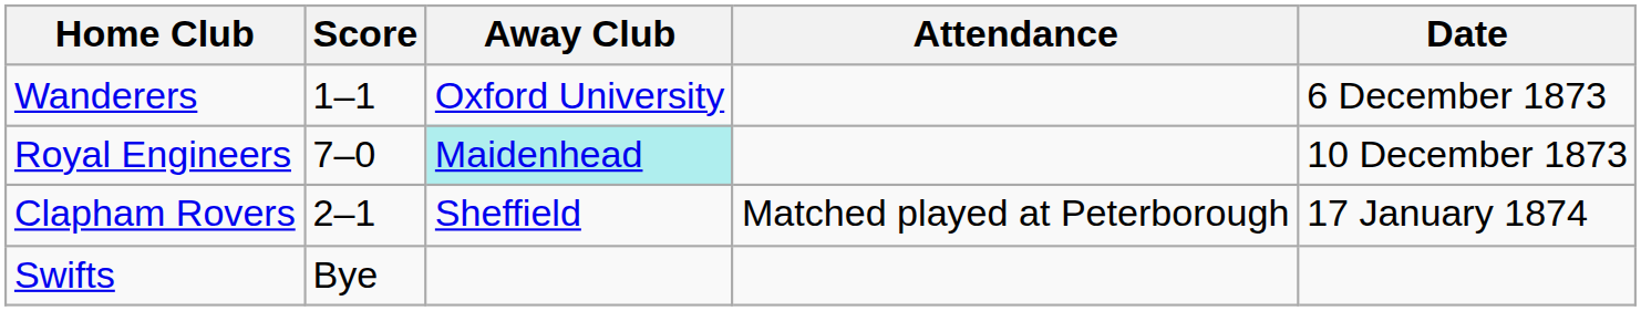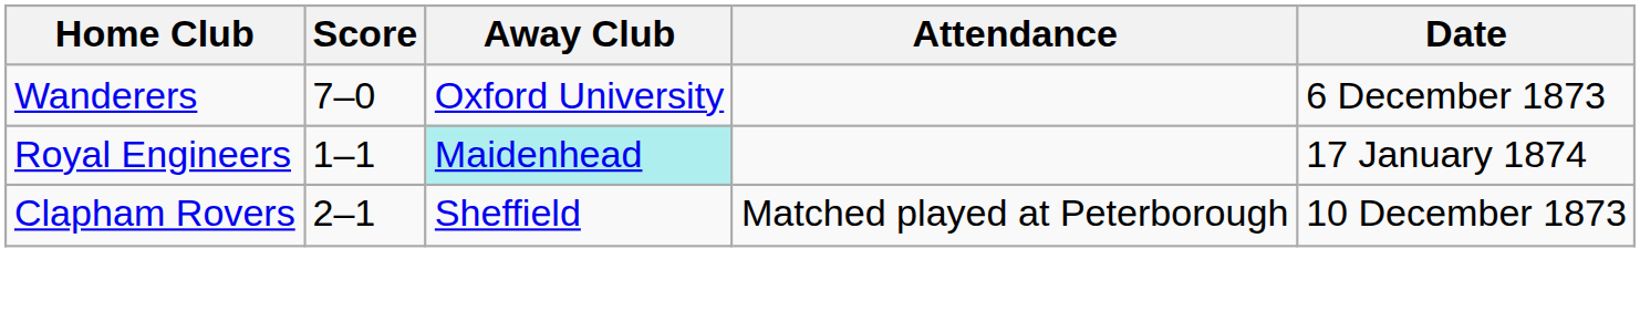Wanderers | Score: 1–1 -> 7–0
Royal Engineers | Score: 7–0 -> 1–1
Royal Engineers | Date: 10 December 1873 -> 17 January 1874
Clapham Rovers | Date: 17 January 1874 -> 10 December 1873
- row: Swifts | Bye
